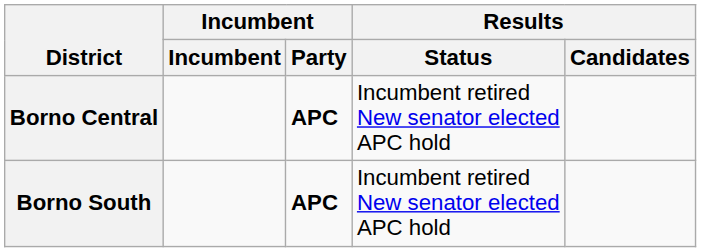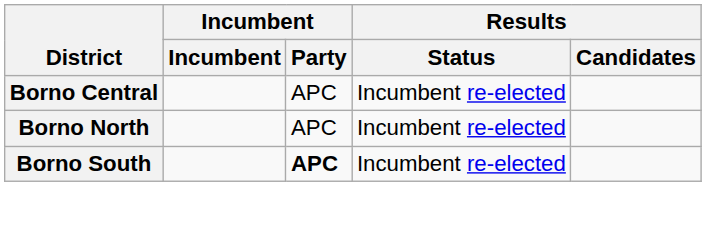Borno Central | Incumbent / Party: bold -> normal
Borno Central | Results / Status: Incumbent retired New senator elected APC hold -> Incumbent re-elected
+ row: Borno North | APC | Incumbent re-elected
Borno South | Results / Status: Incumbent retired New senator elected APC hold -> Incumbent re-elected
